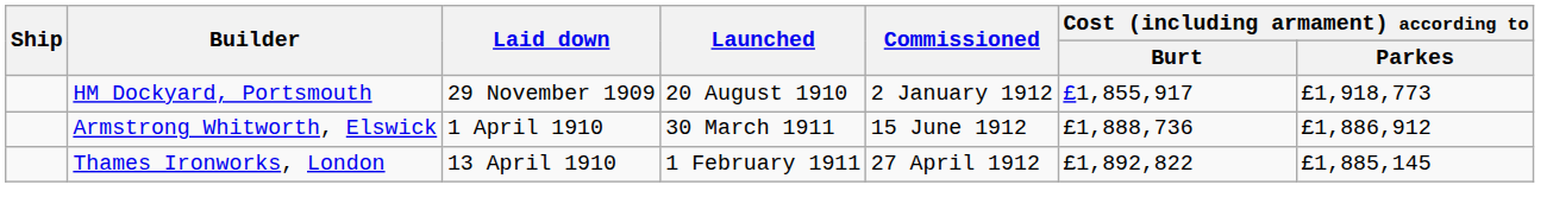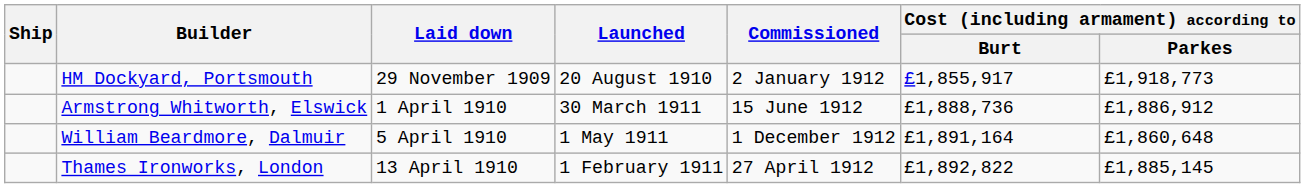+ row: William Beardmore, Dalmuir | 5 April 1910 | 1 May 1911 | 1 December 1912 | £1,891,164 | £1,860,648
